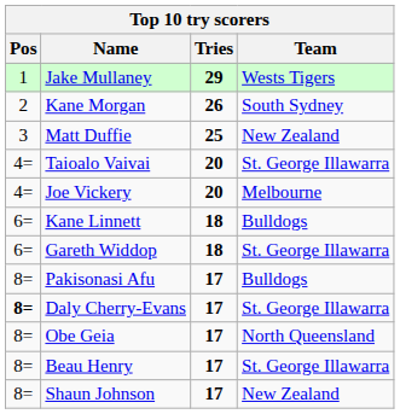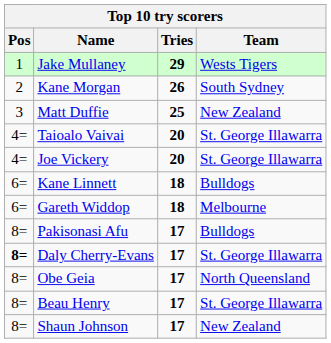Joe Vickery | Team: Melbourne -> St. George Illawarra
Gareth Widdop | Team: St. George Illawarra -> Melbourne
